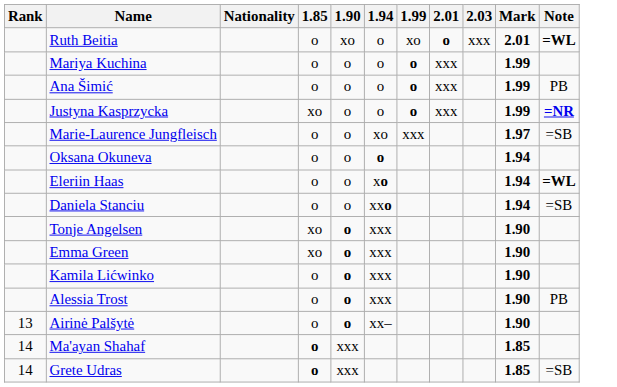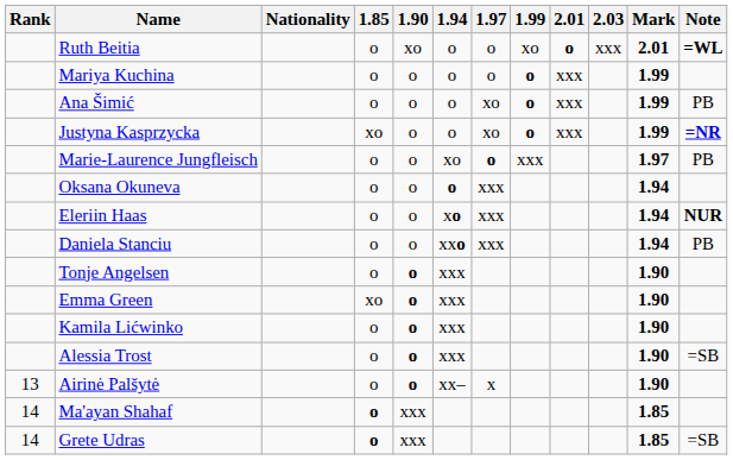+ column: 1.97 | o | o | xo | xo | o | xxx | xxx | xxx | x
Marie-Laurence Jungfleisch | Note: =SB -> PB
Eleriin Haas | Note: =WL -> NUR
Daniela Stanciu | Note: =SB -> PB
Tonje Angelsen | 1.85: xo -> o
Alessia Trost | Note: PB -> =SB
